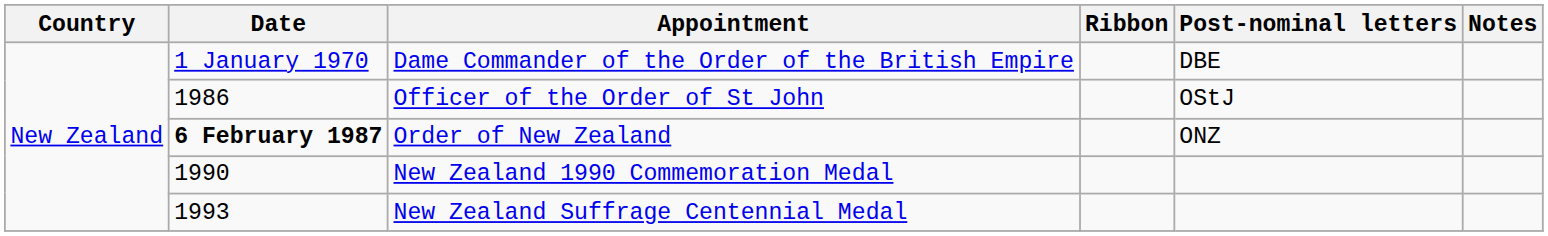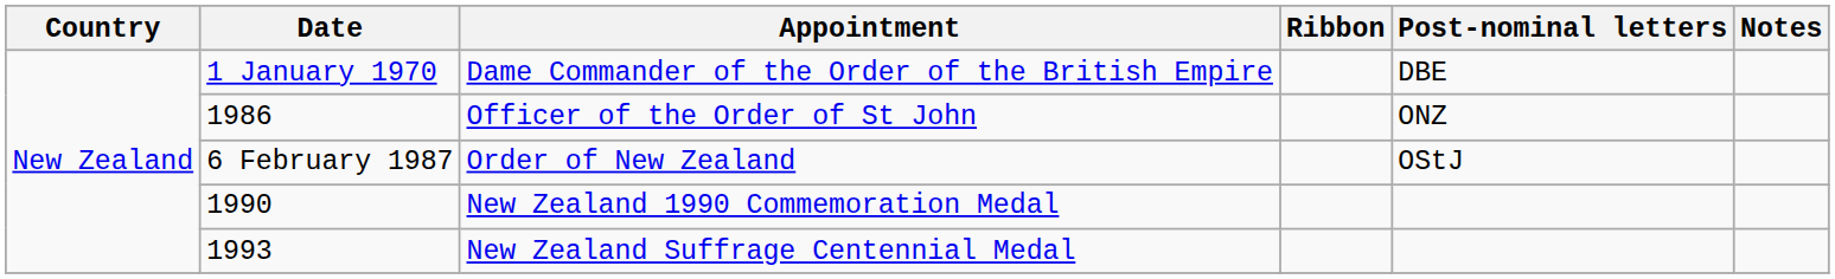Officer of the Order of St John | Post-nominal letters: OStJ -> ONZ
Order of New Zealand | Date: bold -> normal
Order of New Zealand | Post-nominal letters: ONZ -> OStJ
